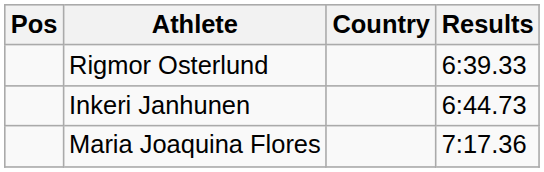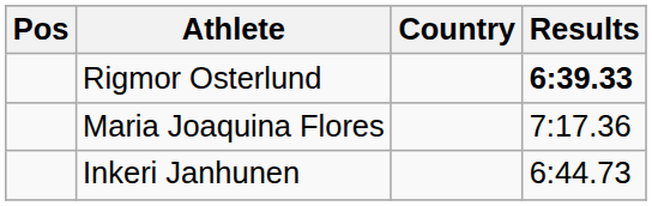Rigmor Osterlund | Results: normal -> bold
rows swapped: Inkeri Janhunen <-> Maria Joaquina Flores
